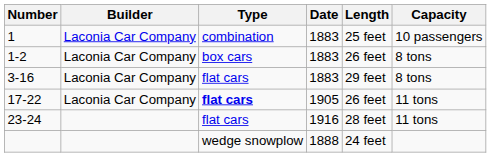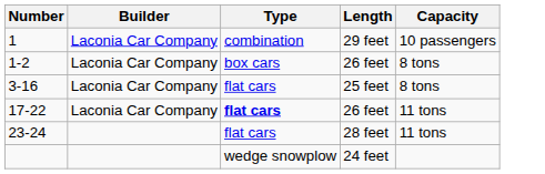- column: Date | 1883 | 1883 | 1883 | 1905 | 1916 | 1888
1 | Length: 25 feet -> 29 feet
3-16 | Length: 29 feet -> 25 feet
